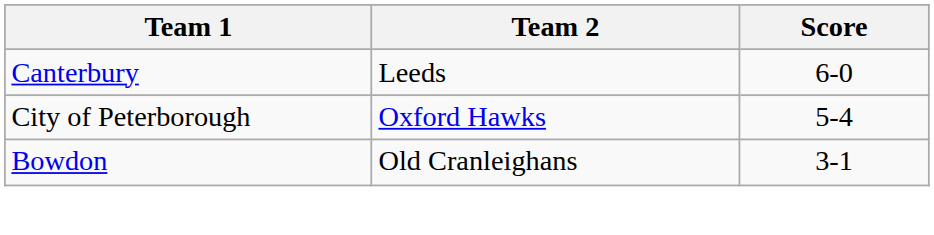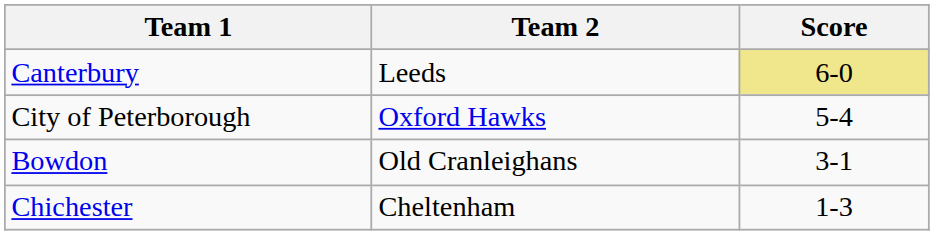Canterbury | Score: no background -> khaki background
+ row: Chichester | Cheltenham | 1-3
